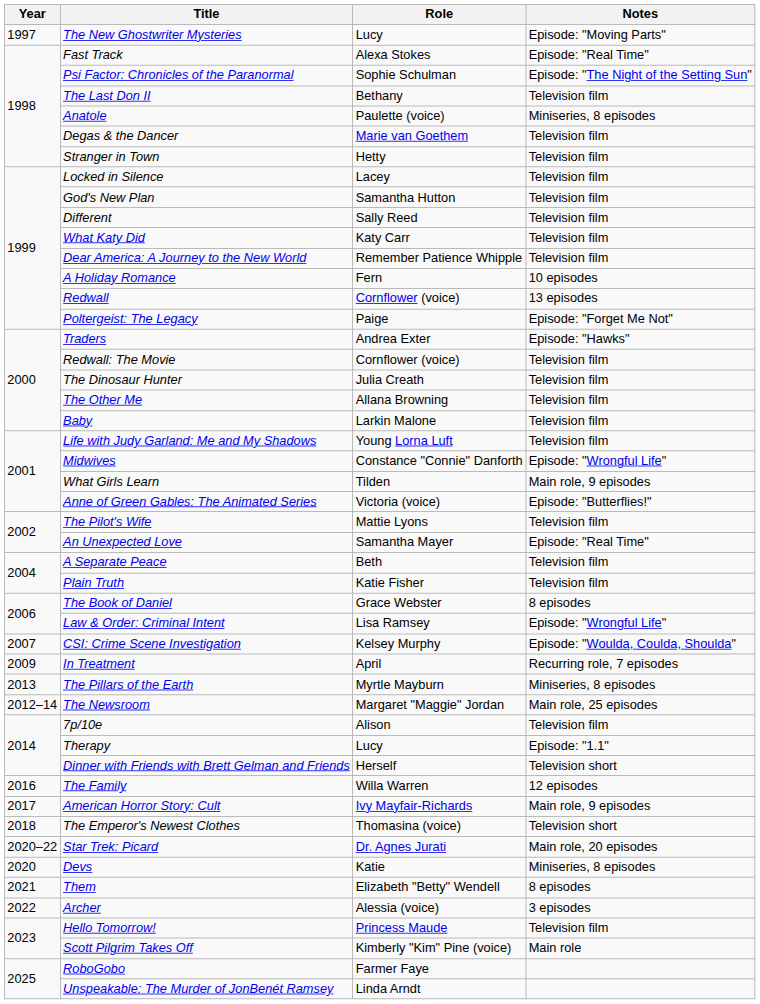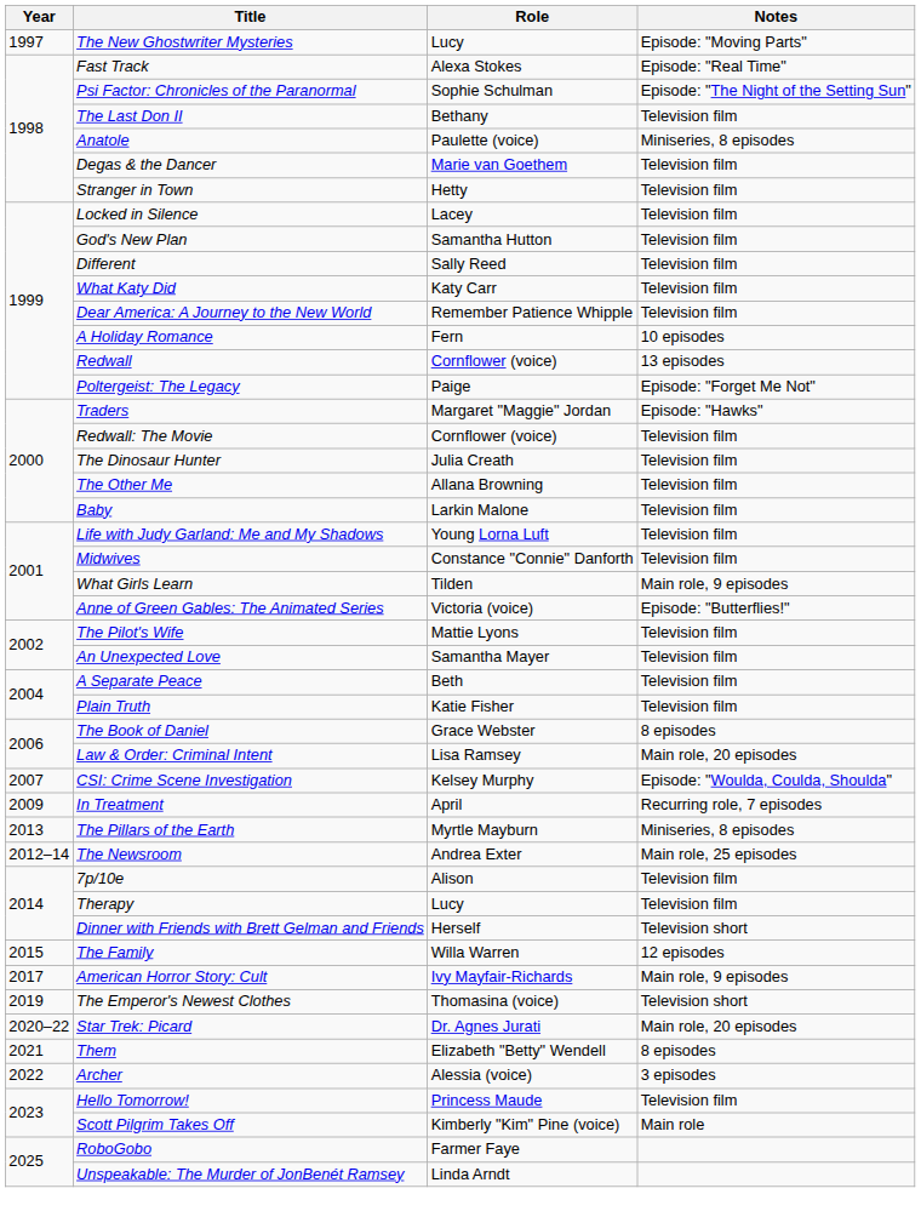Traders | Role: Andrea Exter -> Margaret "Maggie" Jordan
Midwives | Notes: Episode: "Wrongful Life" -> Television film
An Unexpected Love | Notes: Episode: "Real Time" -> Television film
Law & Order: Criminal Intent | Notes: Episode: "Wrongful Life" -> Main role, 20 episodes
The Newsroom | Role: Margaret "Maggie" Jordan -> Andrea Exter
Therapy | Notes: Episode: "1.1" -> Television film
The Family | Year: 2016 -> 2015
The Emperor's Newest Clothes | Year: 2018 -> 2019
- row: 2020 | Devs | Katie | Miniseries, 8 episodes
